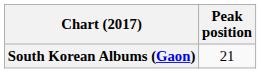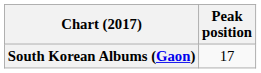South Korean Albums (Gaon) | Peak position: 21 -> 17
